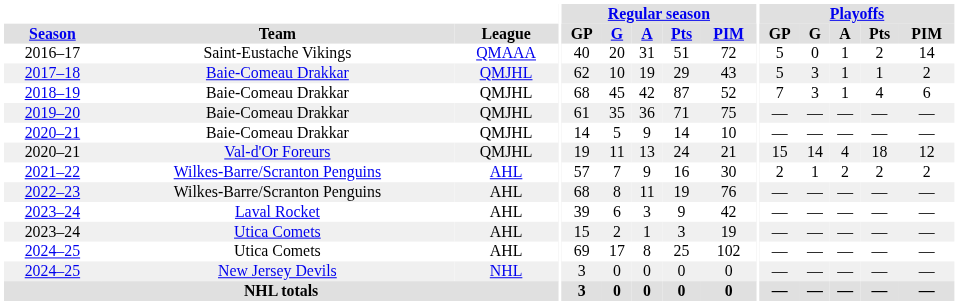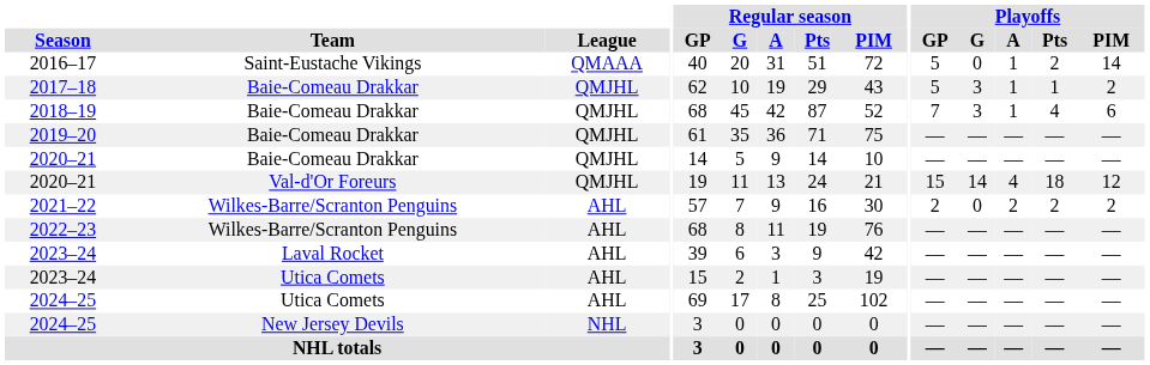2021–22 | Playoffs / G: 1 -> 0
